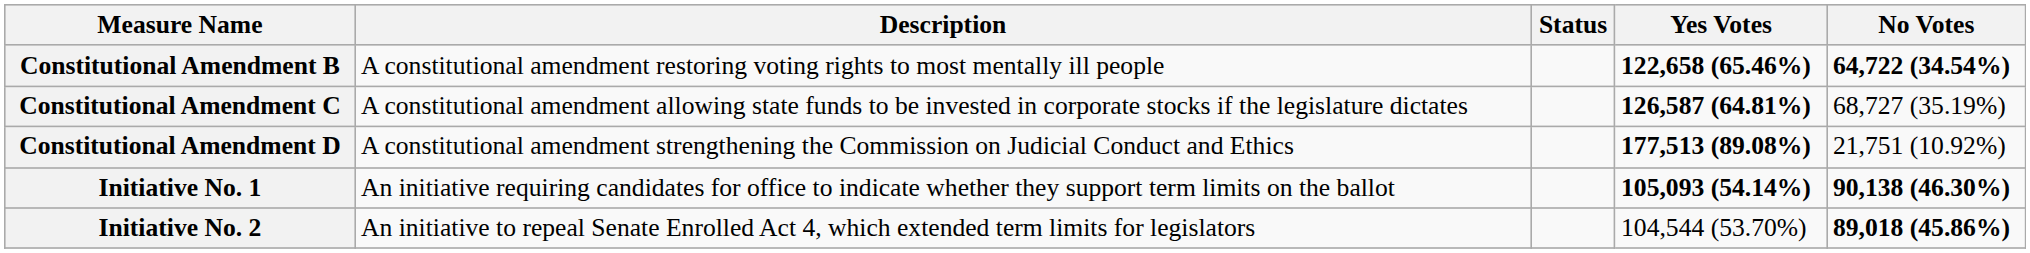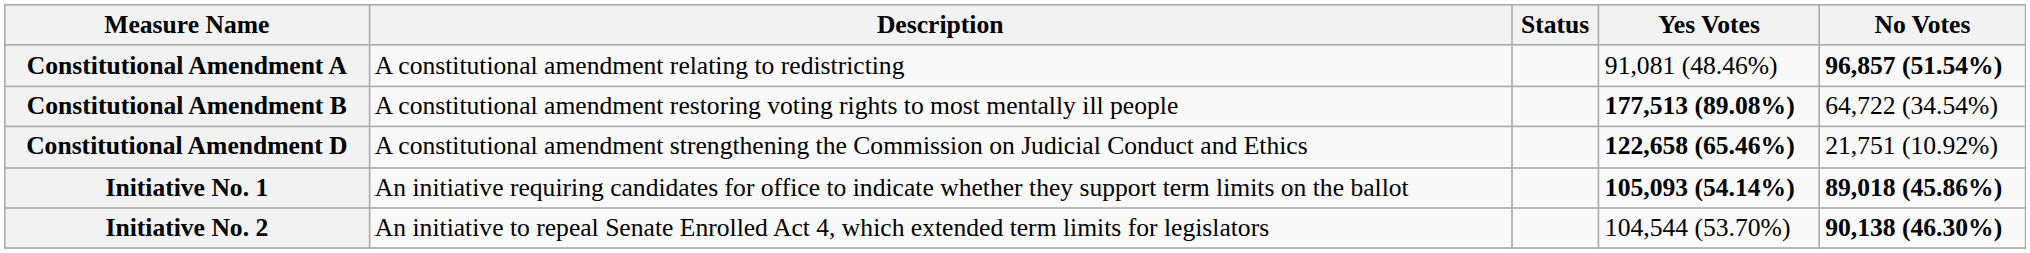+ row: Constitutional Amendment A | A constitutional amendment relating to redistricting | 91,081 (48.46%) | 96,857 (51.54%)
Constitutional Amendment B | Yes Votes: 122,658 (65.46%) -> 177,513 (89.08%)
Constitutional Amendment B | No Votes: bold -> normal
- row: Constitutional Amendment C | A constitutional amendment allowing state funds to be invested in corporate stocks if the legislature dictates | 126,587 (64.81%) | 68,727 (35.19%)
Constitutional Amendment D | Yes Votes: 177,513 (89.08%) -> 122,658 (65.46%)
Initiative No. 1 | No Votes: 90,138 (46.30%) -> 89,018 (45.86%)
Initiative No. 2 | No Votes: 89,018 (45.86%) -> 90,138 (46.30%)
